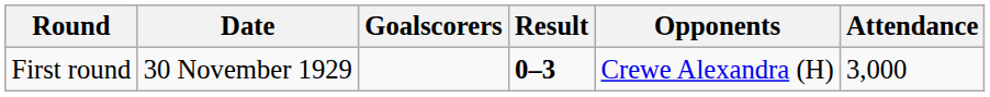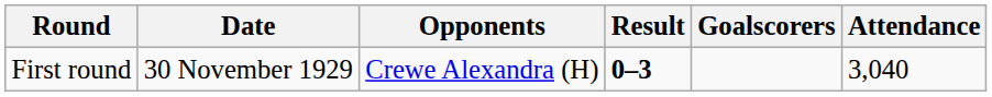columns swapped: Opponents <-> Goalscorers
First round | Attendance: 3,000 -> 3,040
